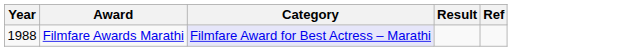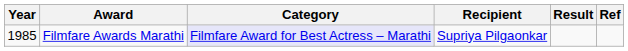+ column: Recipient | Supriya Pilgaonkar
Filmfare Awards Marathi | Year: 1988 -> 1985
